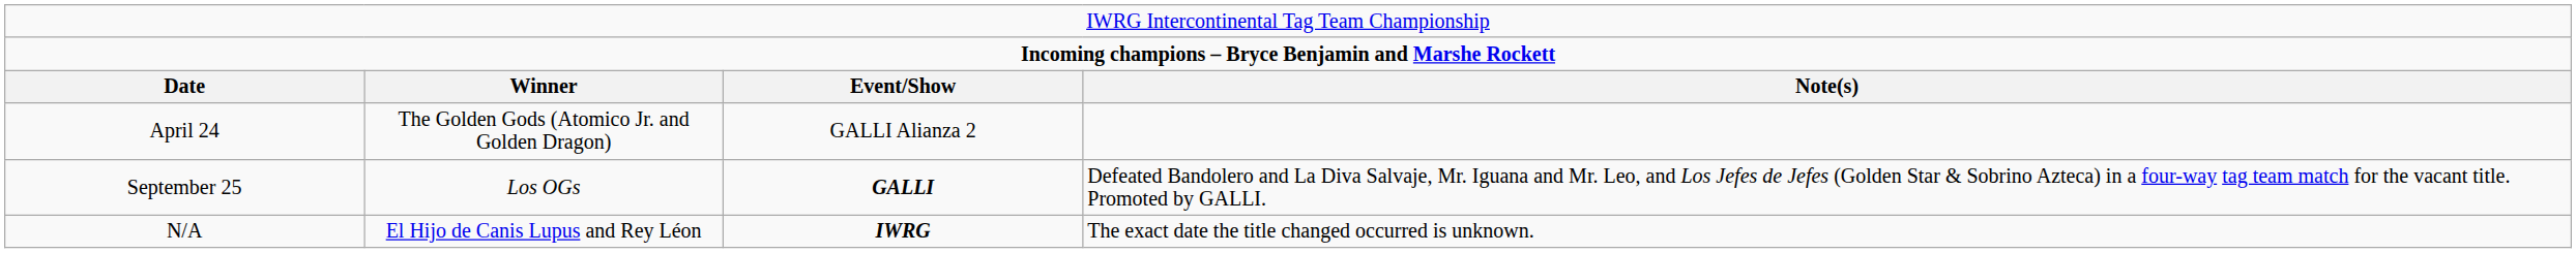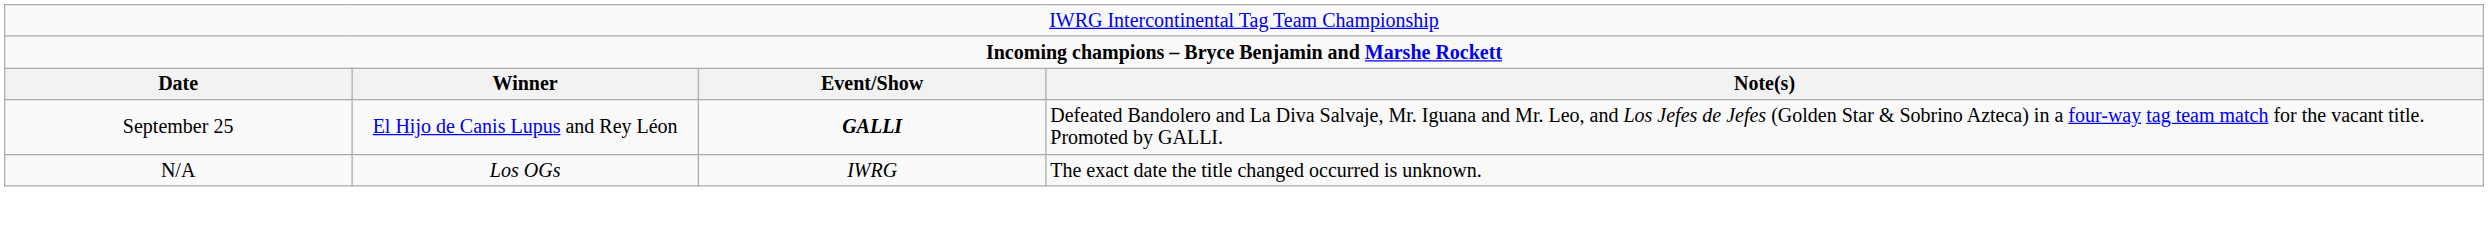- row: April 24 | The Golden Gods (Atomico Jr. and Golden Dragon) | GALLI Alianza 2
September 25 | column 2: Los OGs -> El Hijo de Canis Lupus and Rey Léon
N/A | column 2: El Hijo de Canis Lupus and Rey Léon -> Los OGs
N/A | column 3: bold -> normal
